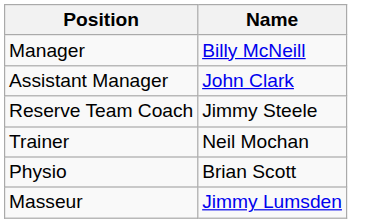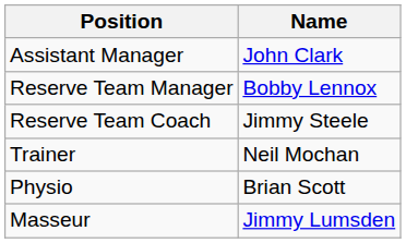- row: Manager | Billy McNeill
+ row: Reserve Team Manager | Bobby Lennox
